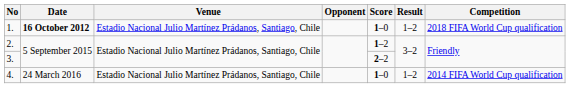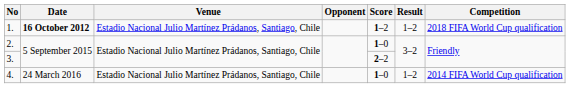1. | Score: 1–0 -> 1–2
2. | Score: 1–2 -> 1–0
